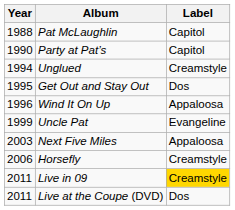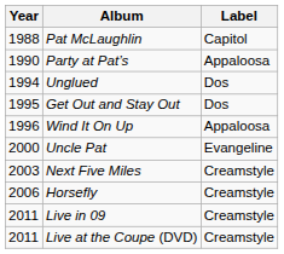Party at Pat’s | Label: Capitol -> Appaloosa
Unglued | Label: Creamstyle -> Dos
Uncle Pat | Year: 1999 -> 2000
Next Five Miles | Label: Appaloosa -> Creamstyle
Live in 09 | Label: gold background -> no background
Live at the Coupe (DVD) | Label: Dos -> Creamstyle
